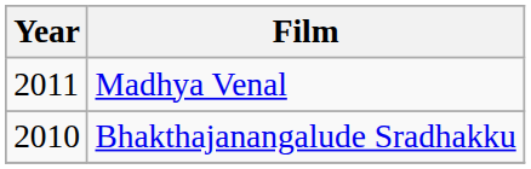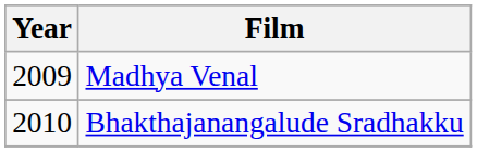Madhya Venal | Year: 2011 -> 2009
